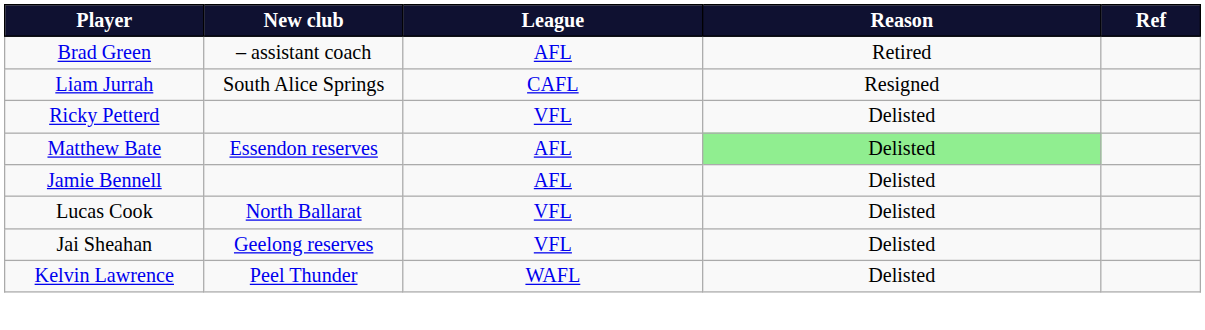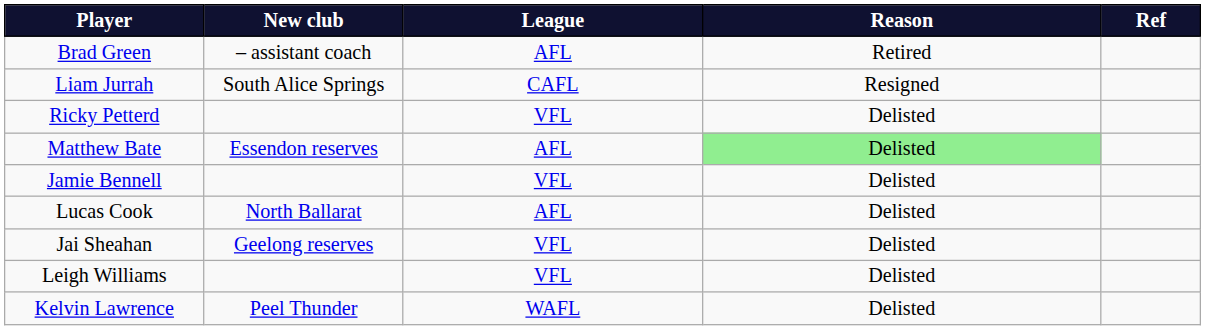Jamie Bennell | League: AFL -> VFL
Lucas Cook | League: VFL -> AFL
+ row: Leigh Williams | VFL | Delisted
